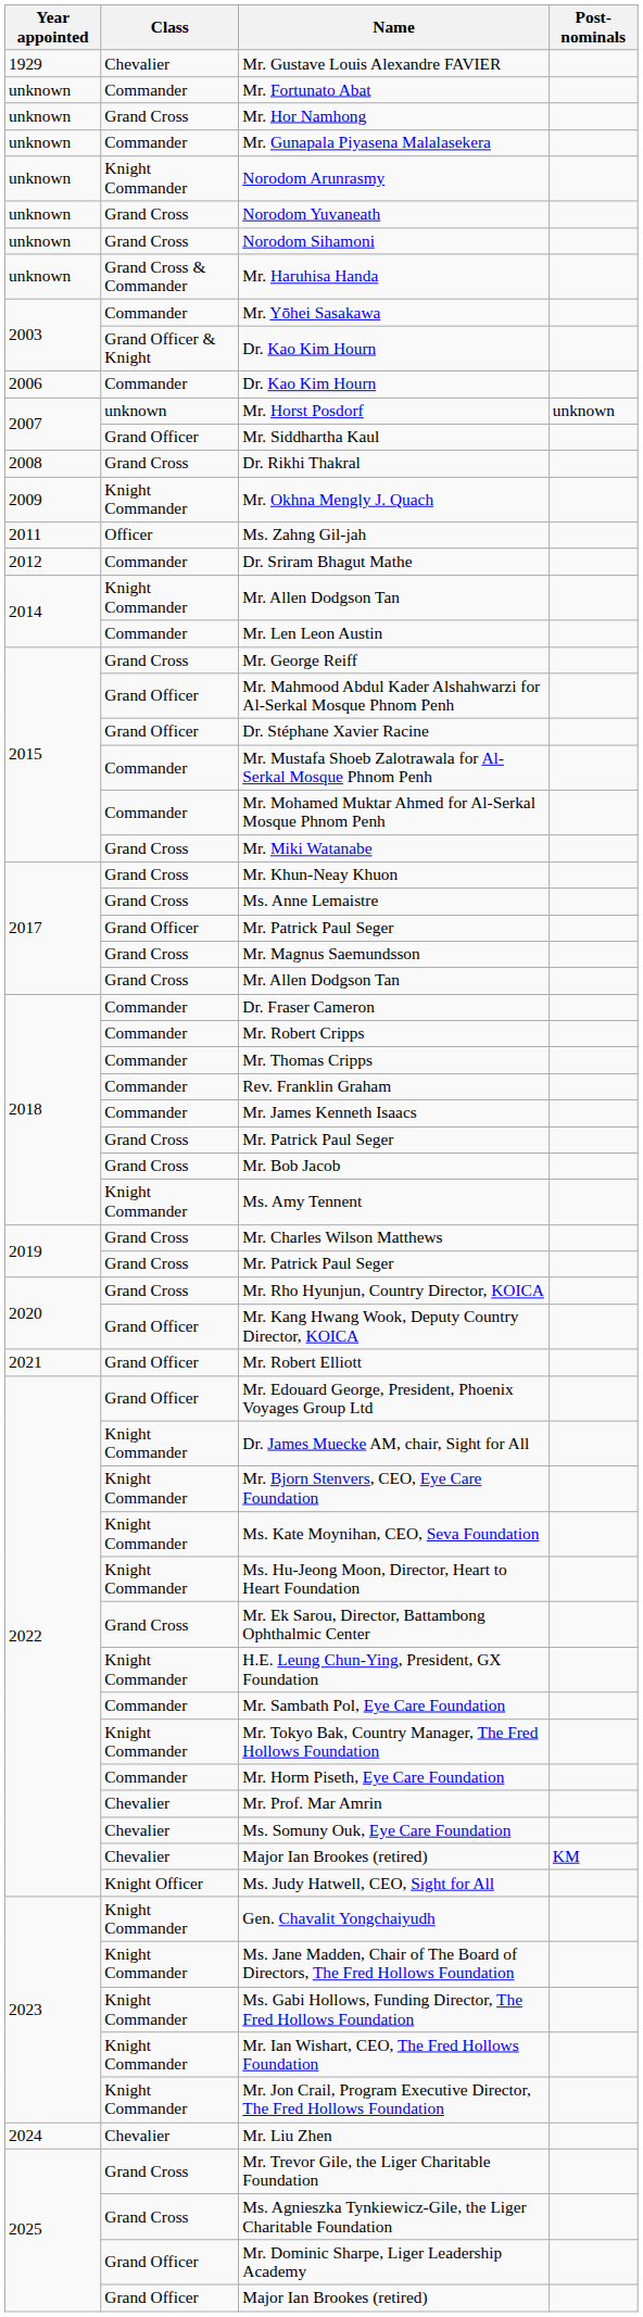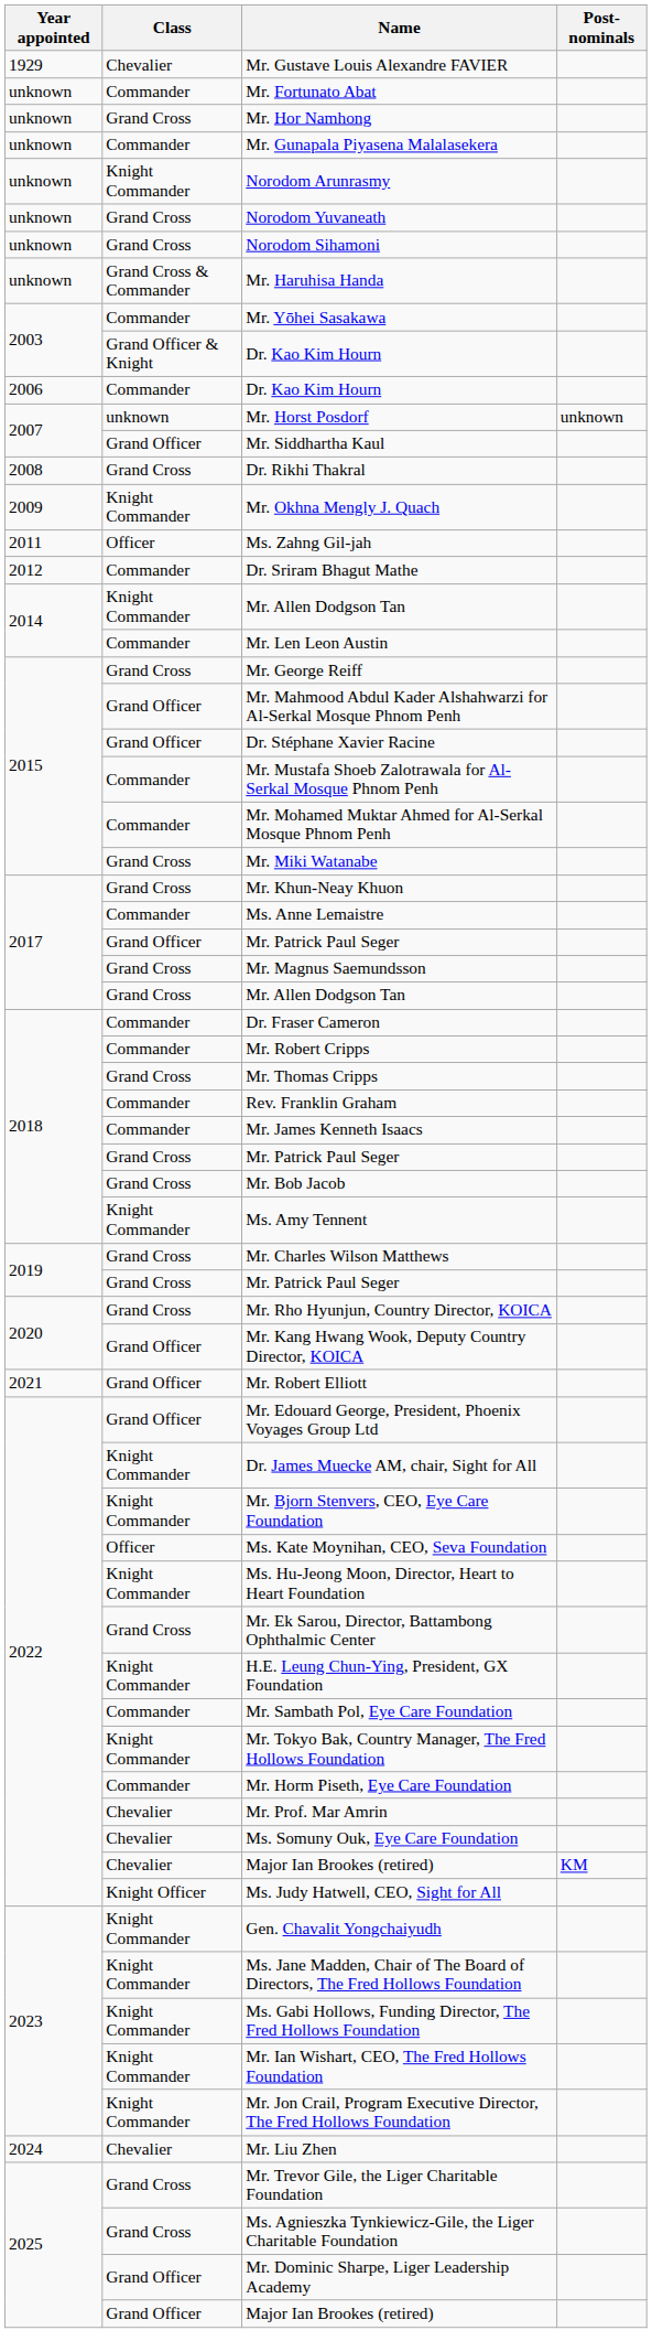Ms. Anne Lemaistre | Class: Grand Cross -> Commander
Mr. Thomas Cripps | Class: Commander -> Grand Cross
Ms. Kate Moynihan, CEO, Seva Foundation | Class: Knight Commander -> Officer
